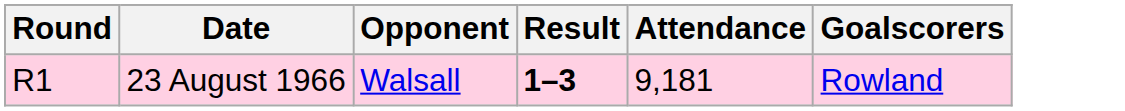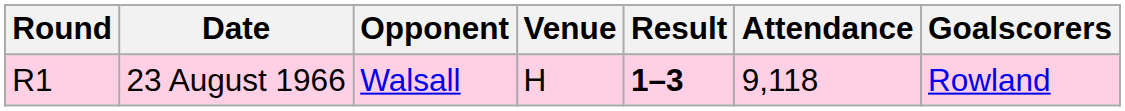+ column: Venue | H
23 August 1966 | Attendance: 9,181 -> 9,118
